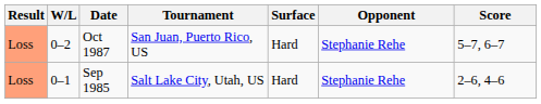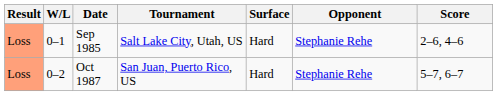rows swapped: Sep 1985 <-> Oct 1987
